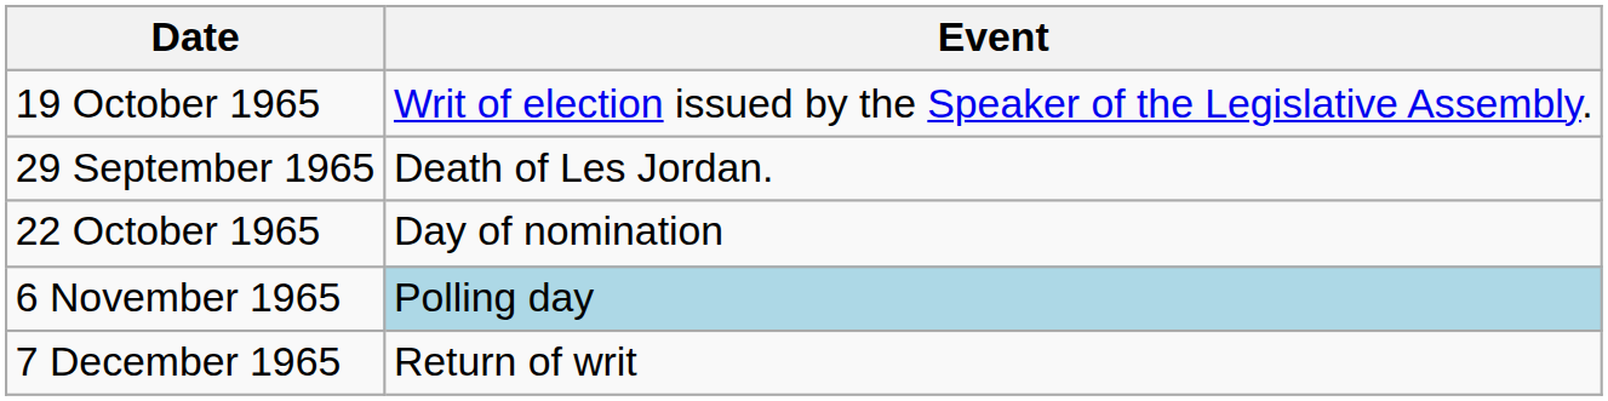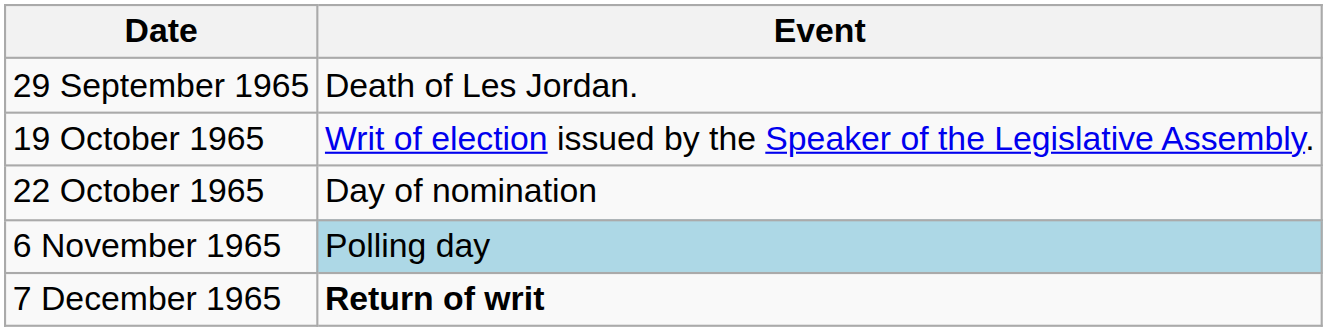rows swapped: 29 September 1965 <-> 19 October 1965
7 December 1965 | Event: normal -> bold
